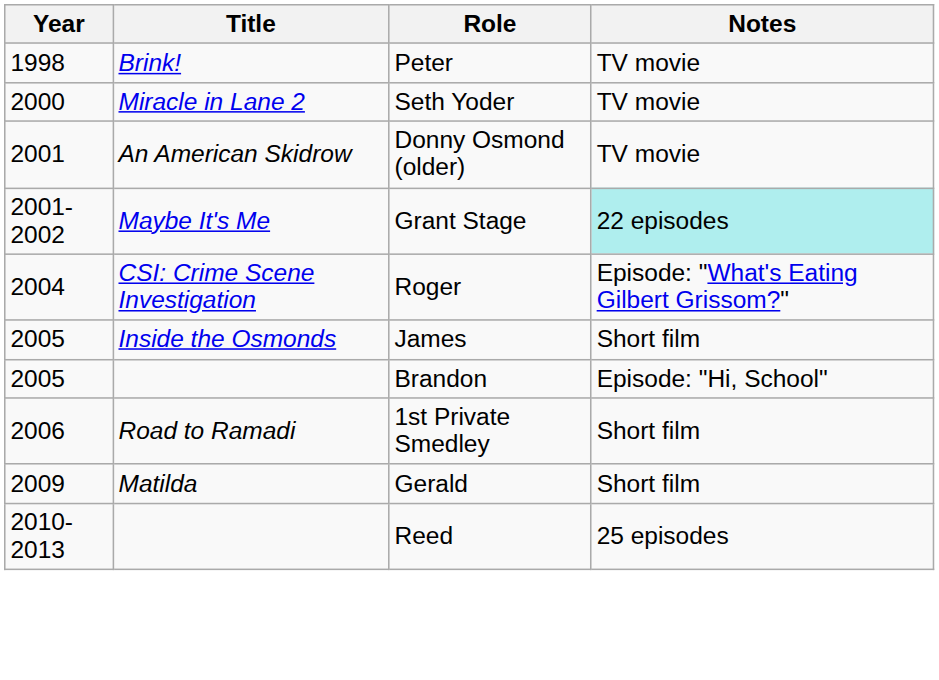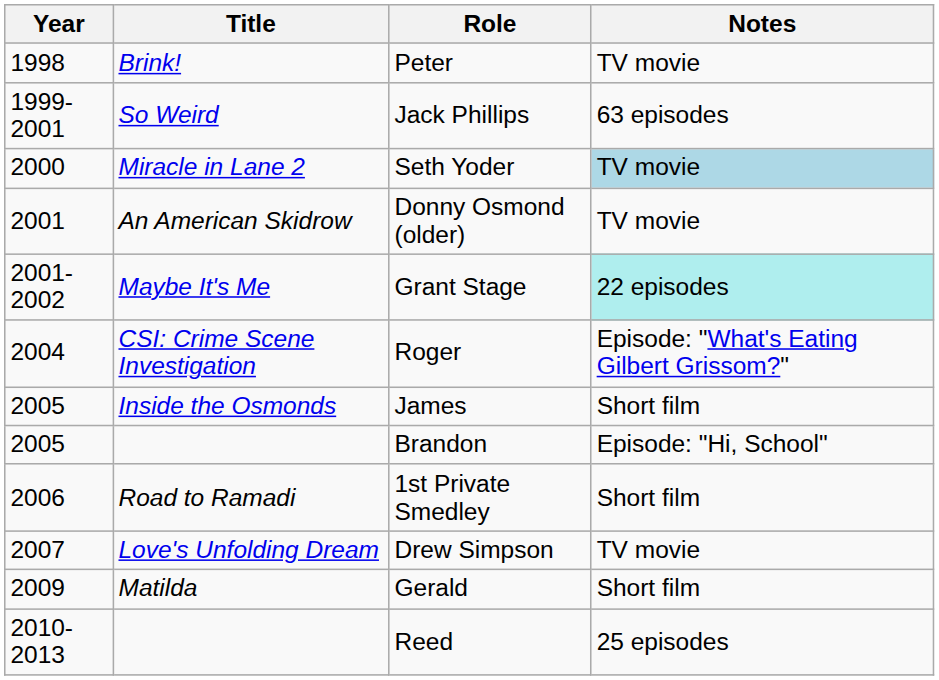+ row: 1999-2001 | So Weird | Jack Phillips | 63 episodes
Seth Yoder | Notes: no background -> lightblue background
+ row: 2007 | Love's Unfolding Dream | Drew Simpson | TV movie
